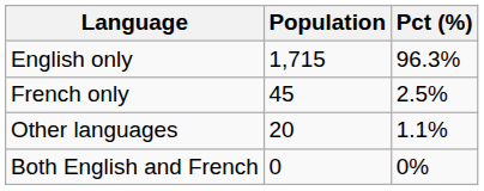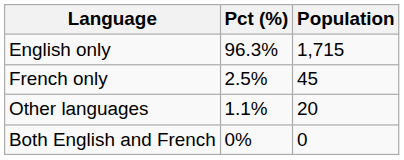columns swapped: Population <-> Pct (%)
